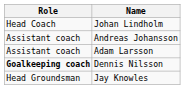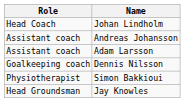Dennis Nilsson | Role: bold -> normal
+ row: Physiotherapist | Simon Bakkioui
